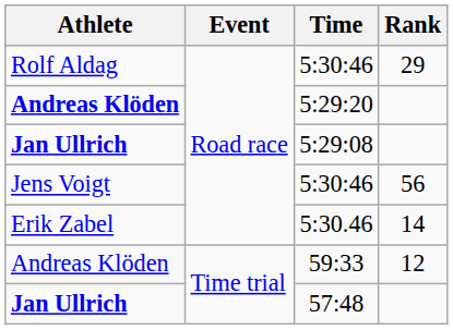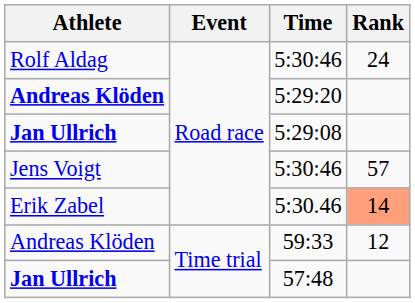Rolf Aldag / 5:30:46 | Rank: 29 -> 24
Jens Voigt / 5:30:46 | Rank: 56 -> 57
5:30.46 | Rank: no background -> lightsalmon background
